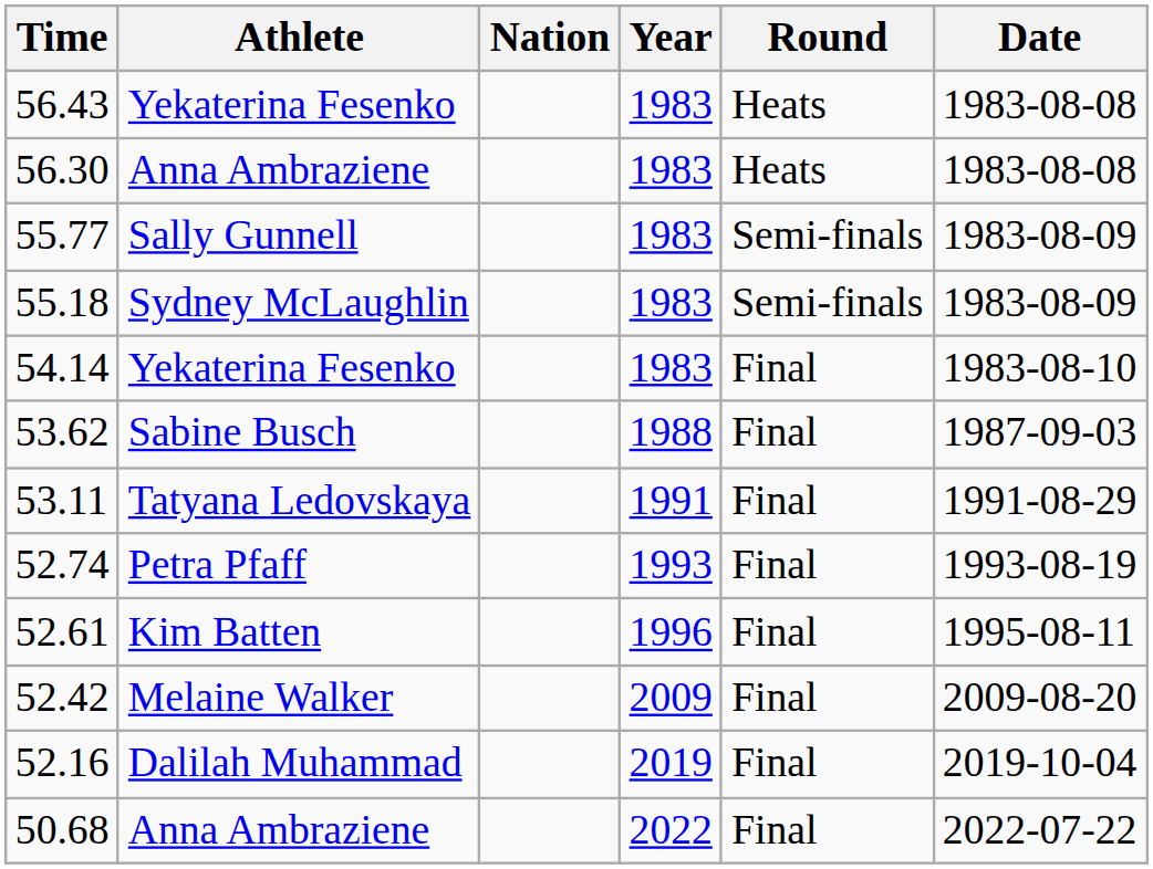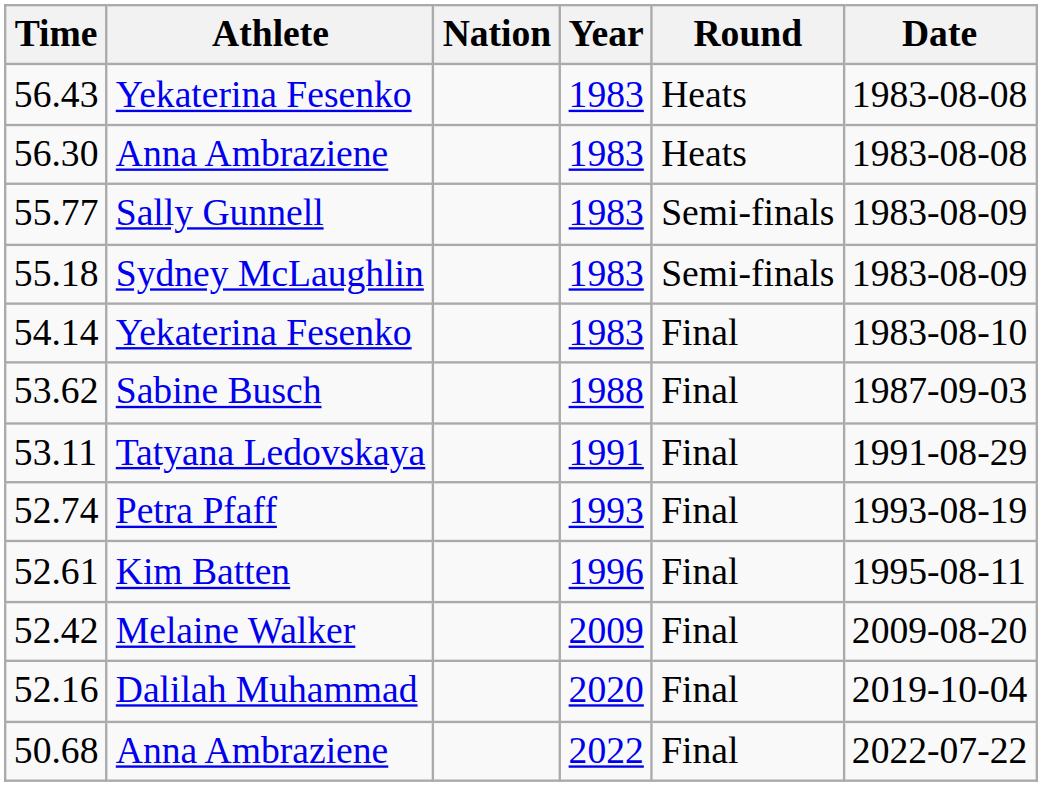52.16 | Year: 2019 -> 2020
